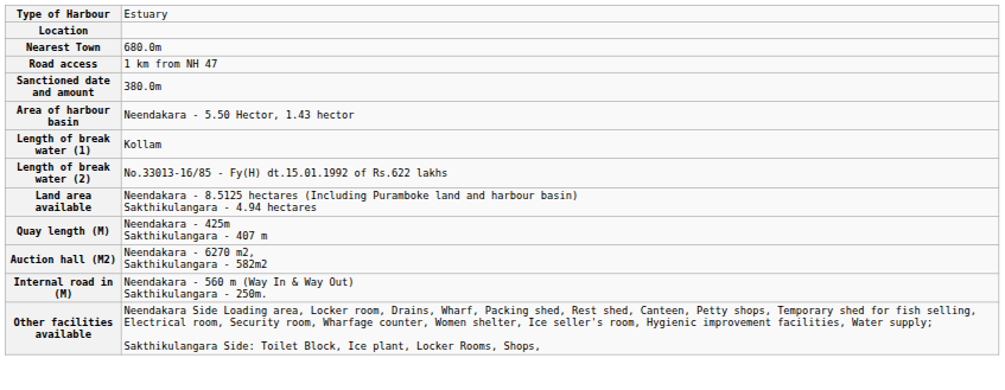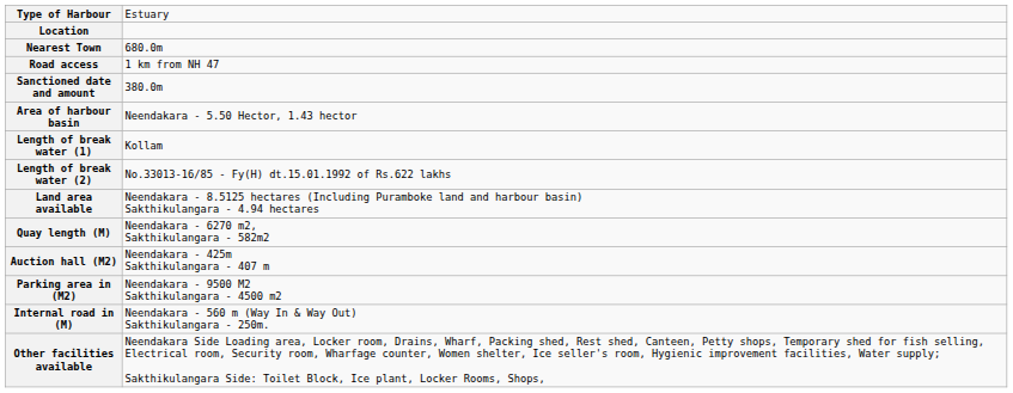Quay length (M) | column 2: Neendakara - 425m Sakthikulangara - 407 m -> Neendakara - 6270 m2, Sakthikulangara - 582m2
Auction hall (M2) | column 2: Neendakara - 6270 m2, Sakthikulangara - 582m2 -> Neendakara - 425m Sakthikulangara - 407 m
+ row: Parking area in (M2) | Neendakara - 9500 M2 Sakthikulangara - 4500 m2
